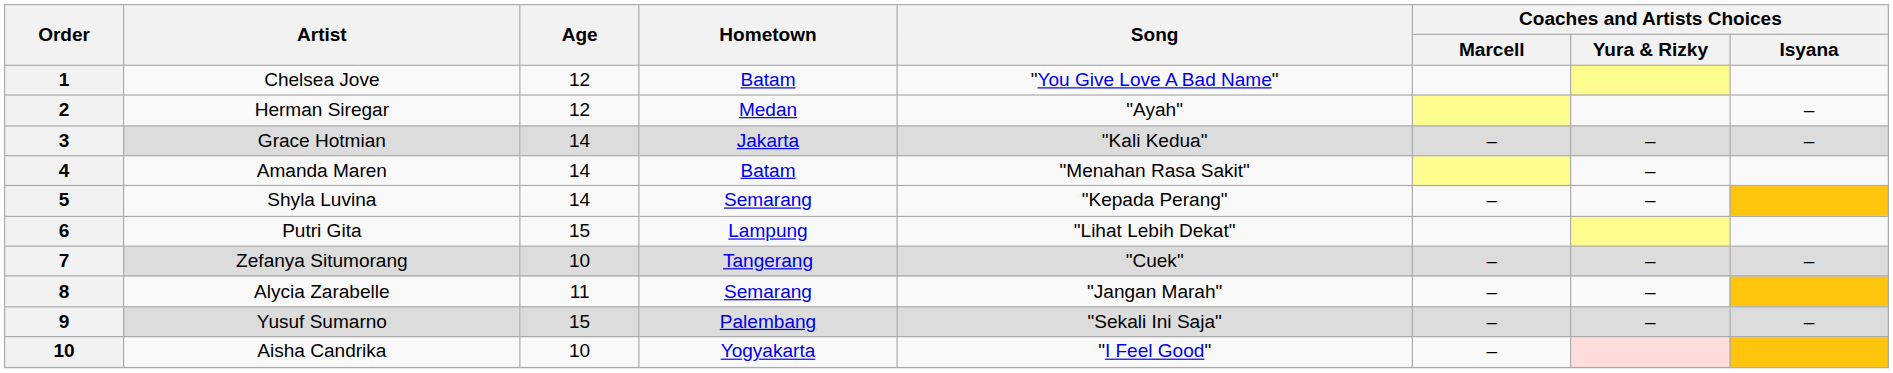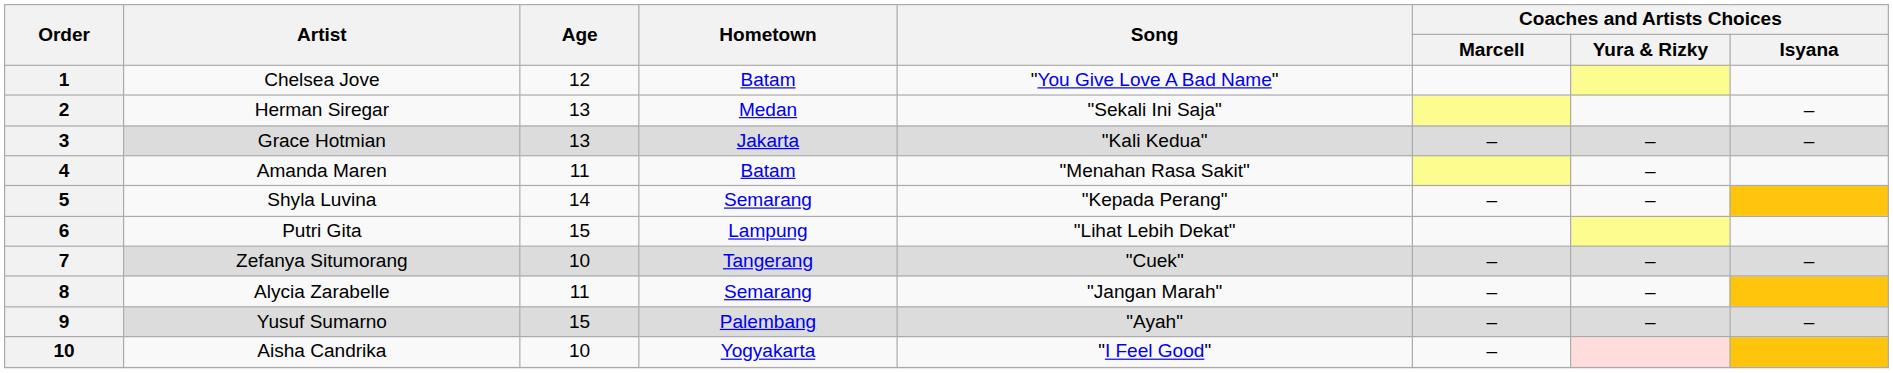Herman Siregar | Age: 12 -> 13
Herman Siregar | Song: "Ayah" -> "Sekali Ini Saja"
Grace Hotmian | Age: 14 -> 13
Amanda Maren | Age: 14 -> 11
Yusuf Sumarno | Song: "Sekali Ini Saja" -> "Ayah"
